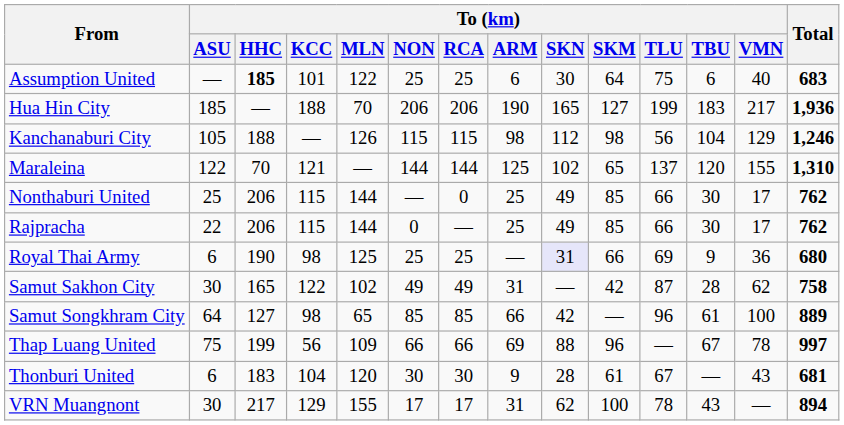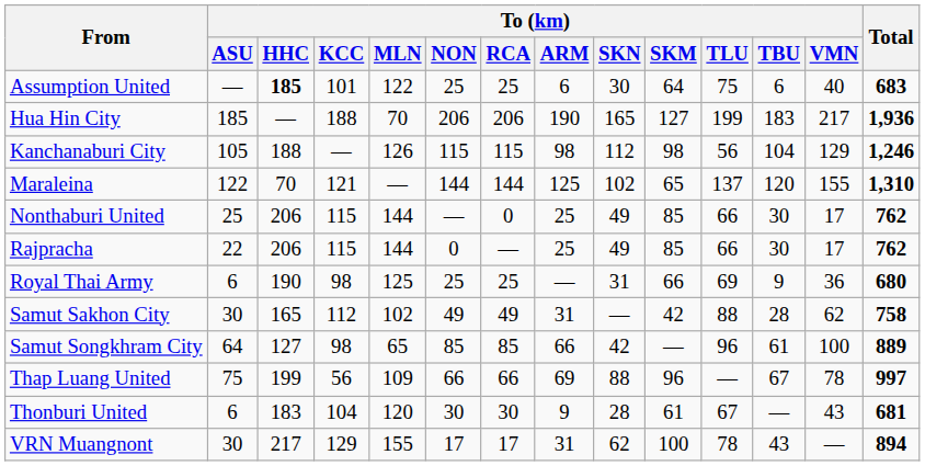Royal Thai Army | To (km) / SKN: lavender background -> no background
Samut Sakhon City | To (km) / KCC: 122 -> 112
Samut Sakhon City | To (km) / TLU: 87 -> 88
